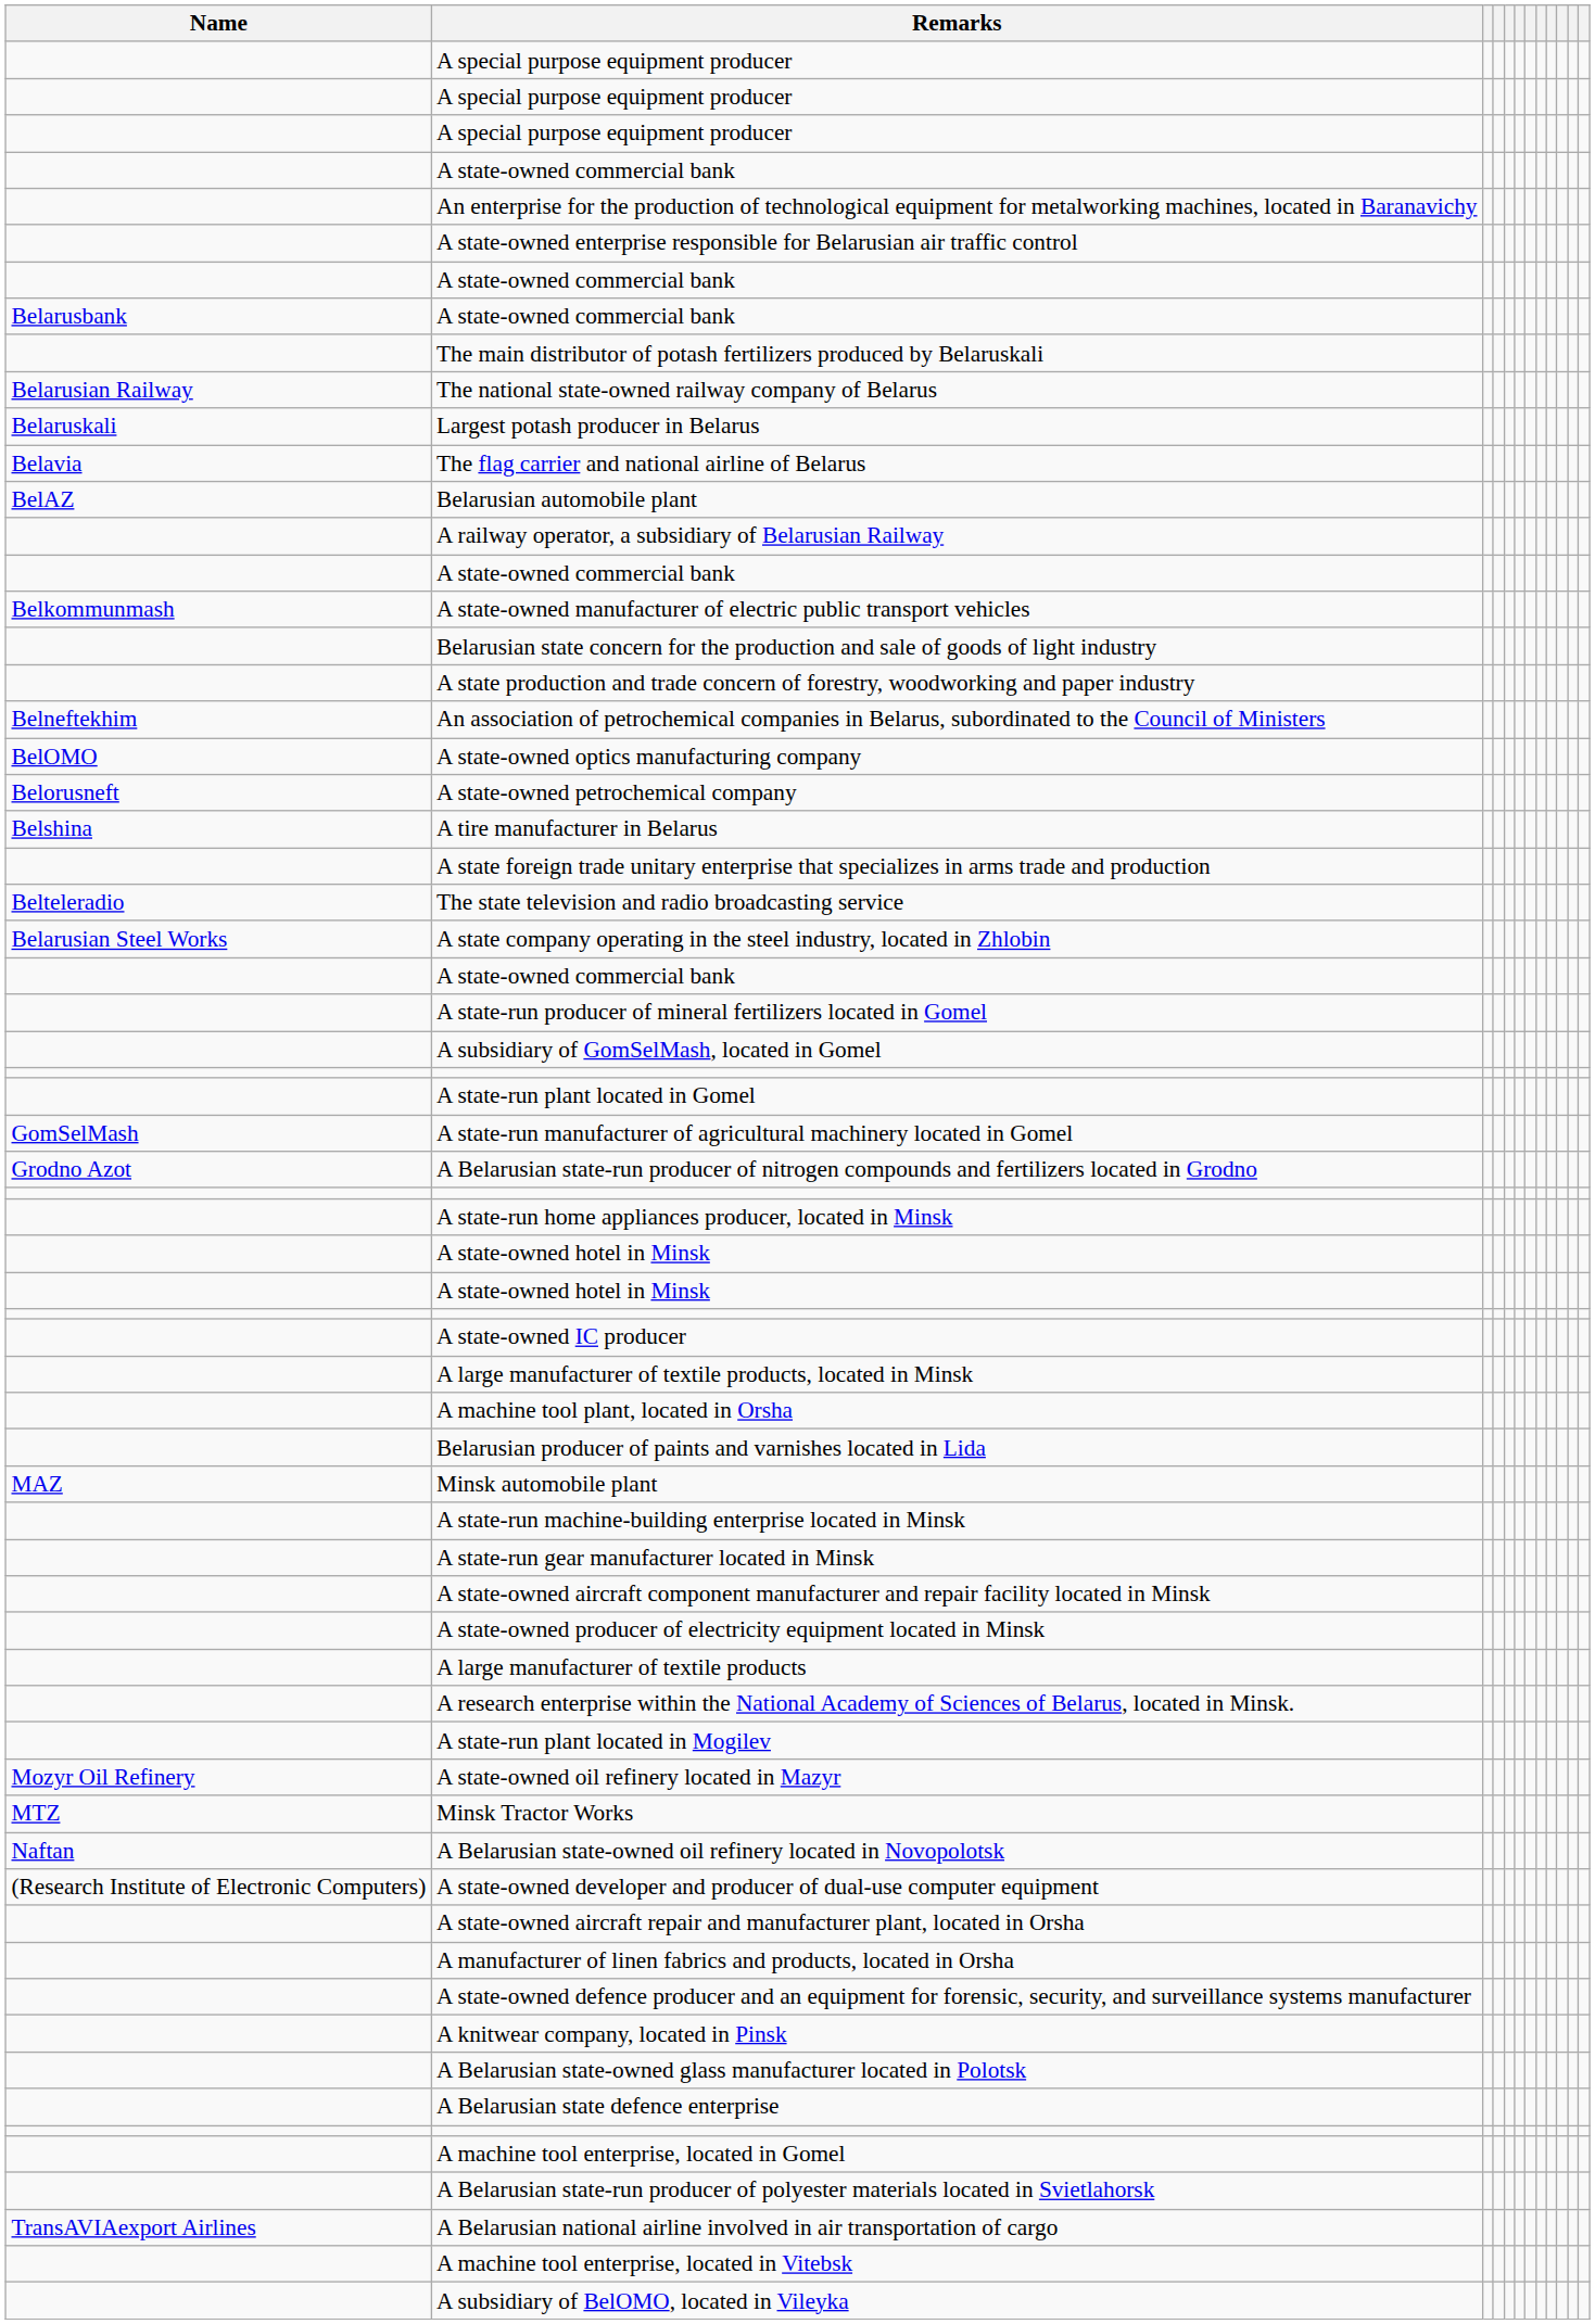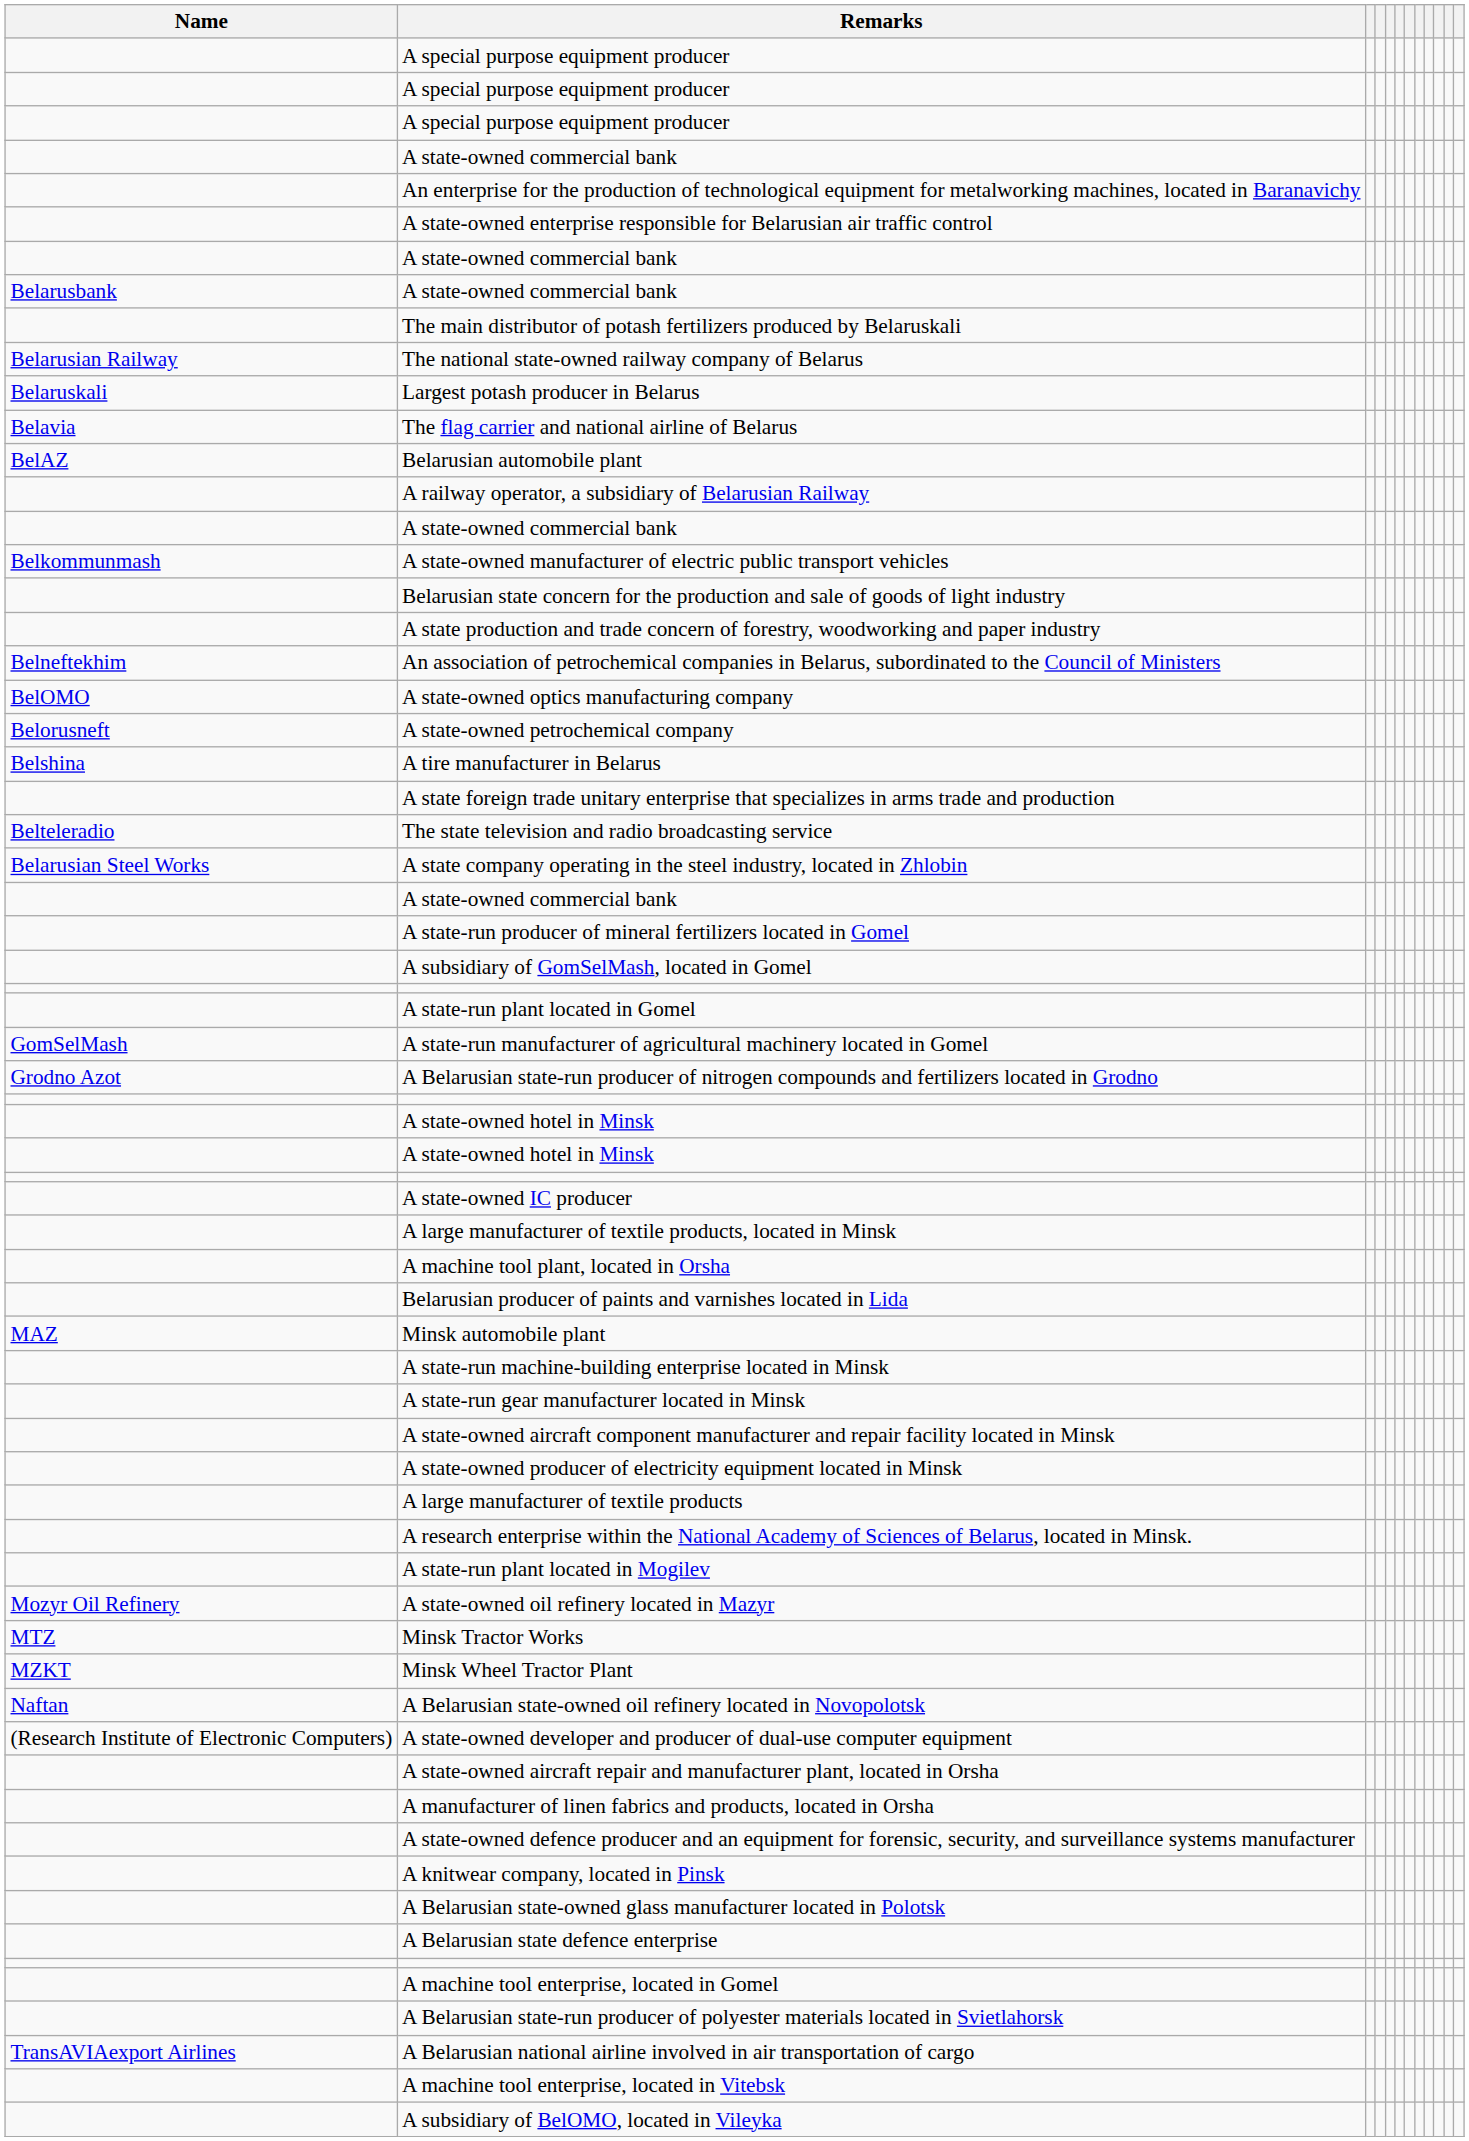- row: A state-run home appliances producer, located in Minsk
+ row: MZKT | Minsk Wheel Tractor Plant
